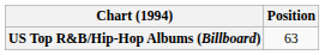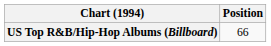US Top R&B/Hip-Hop Albums (Billboard) | Position: 63 -> 66
